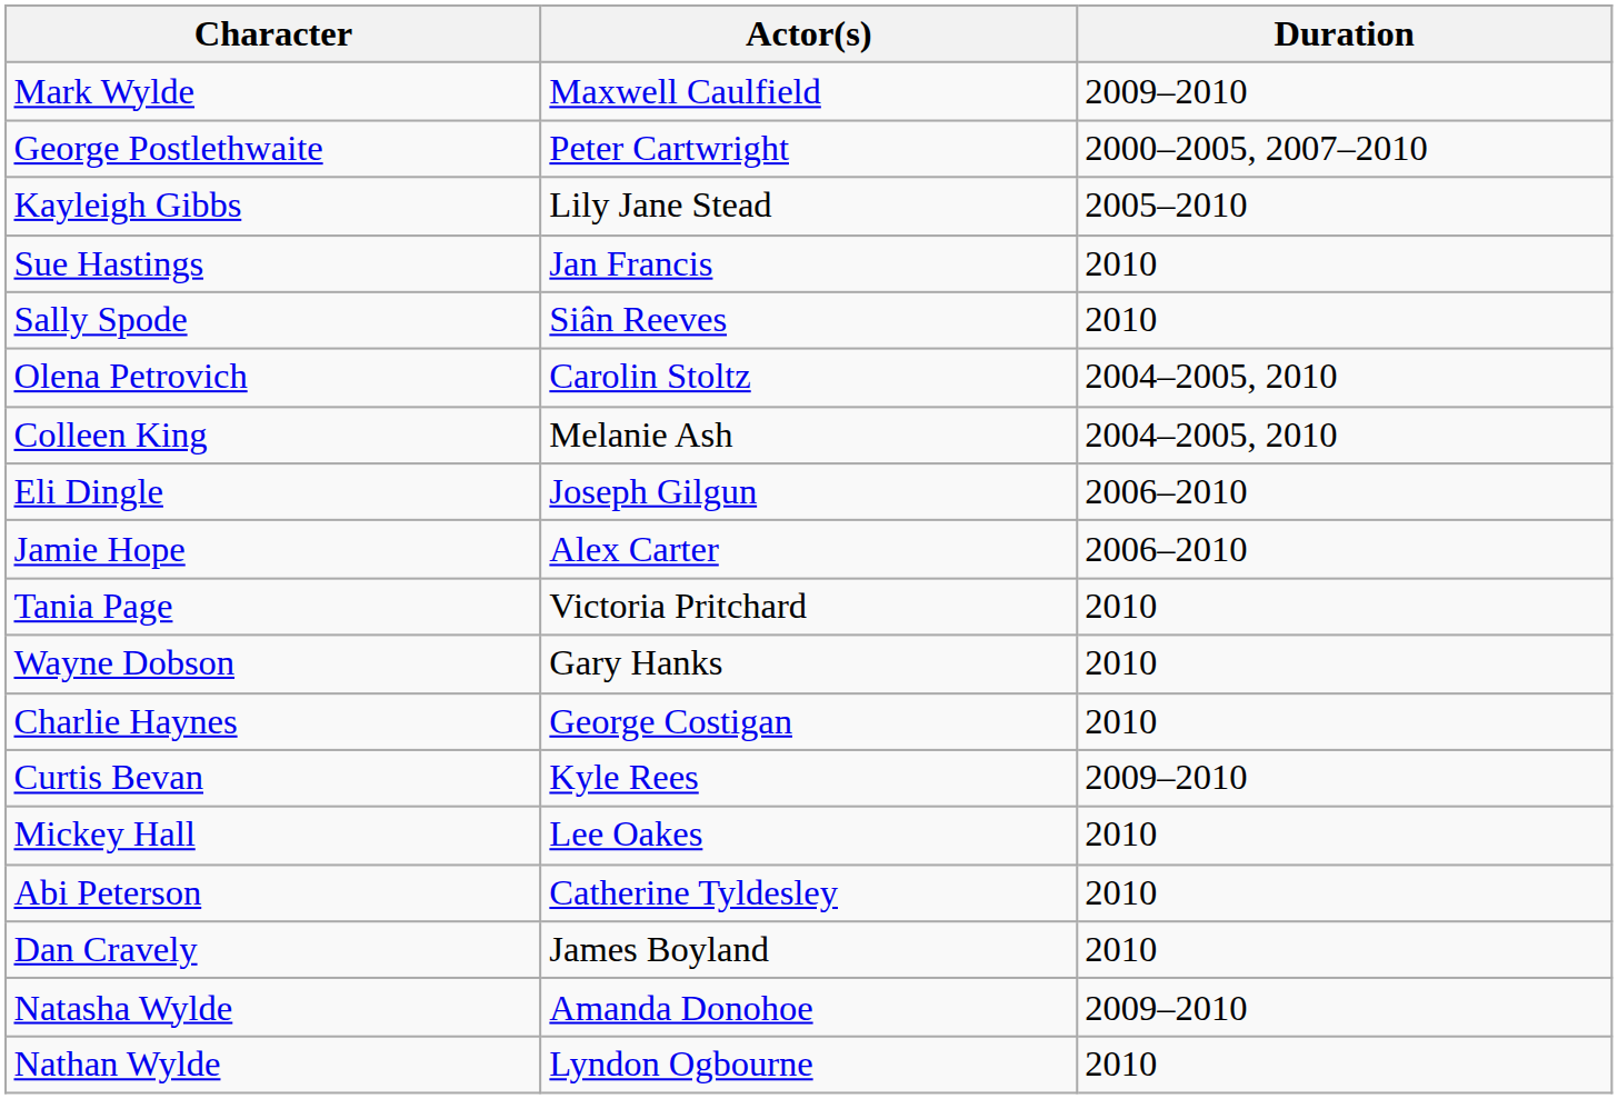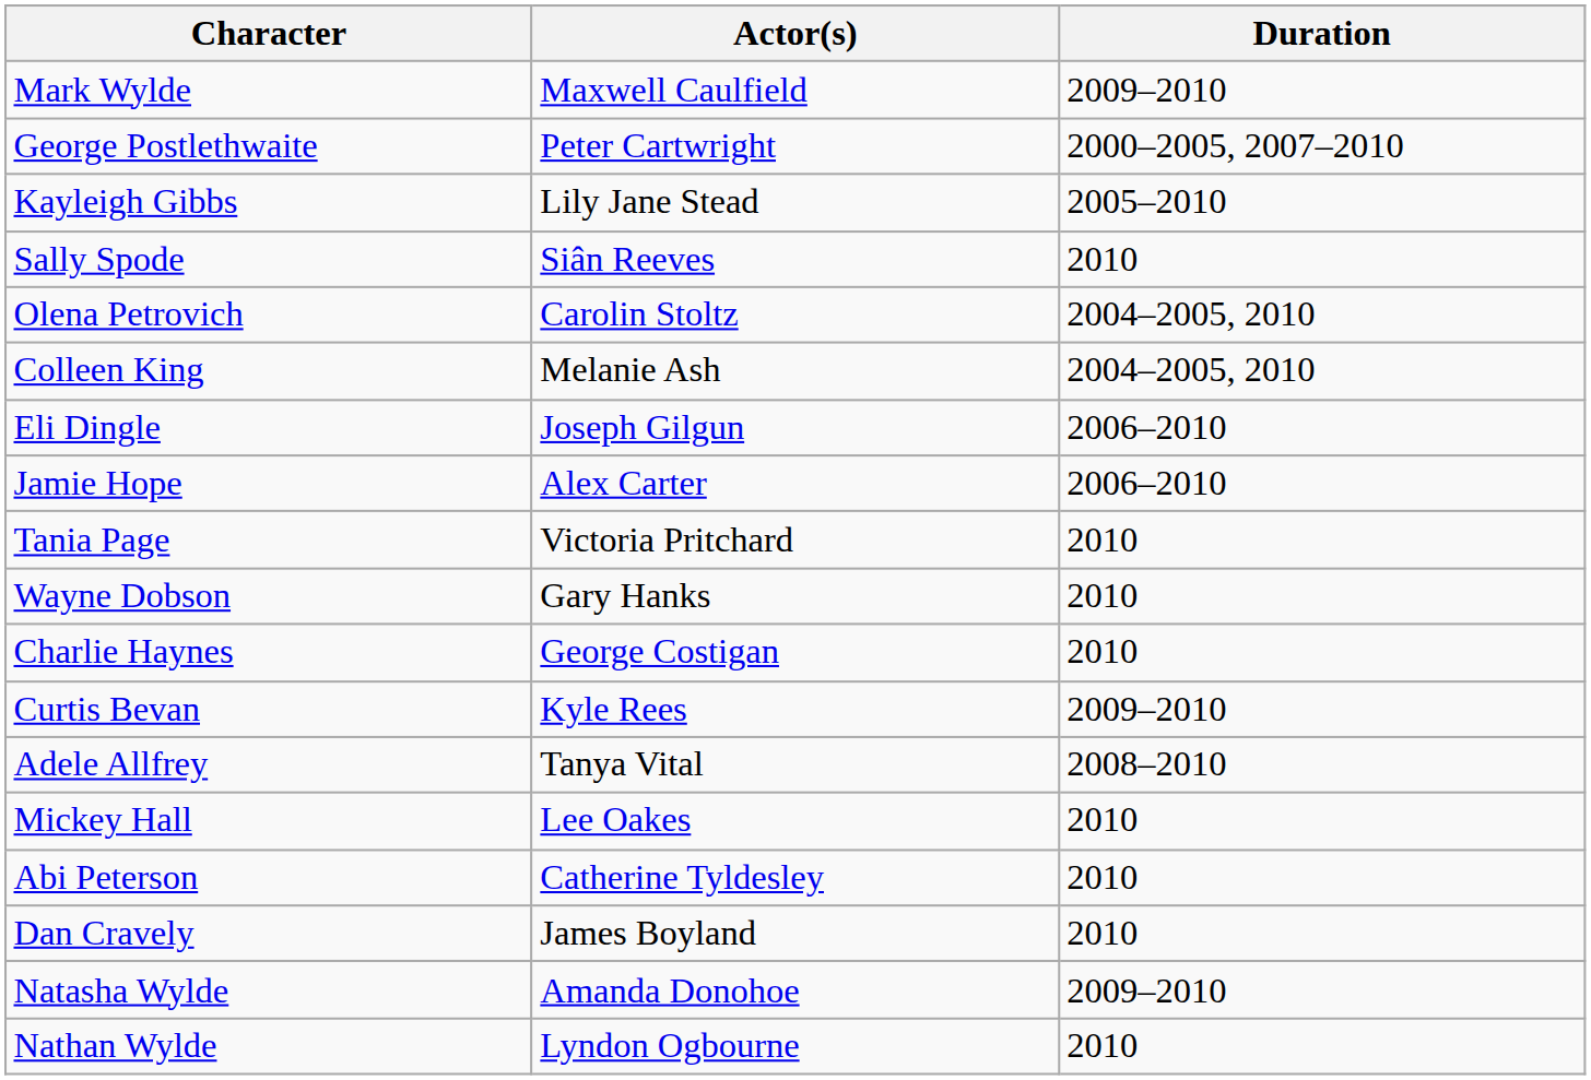- row: Sue Hastings | Jan Francis | 2010
+ row: Adele Allfrey | Tanya Vital | 2008–2010
